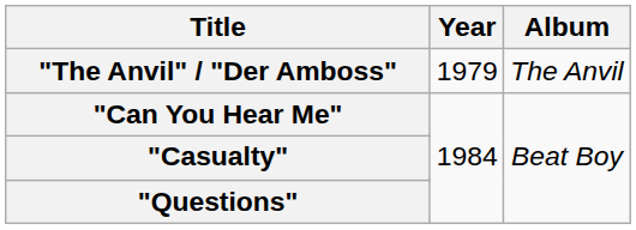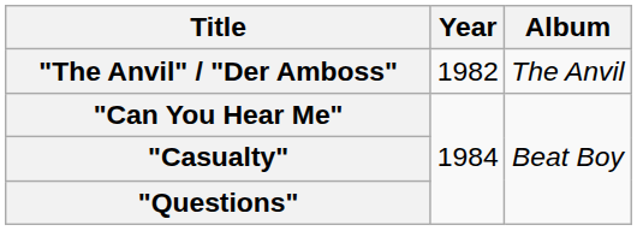"The Anvil" / "Der Amboss" | Year: 1979 -> 1982
